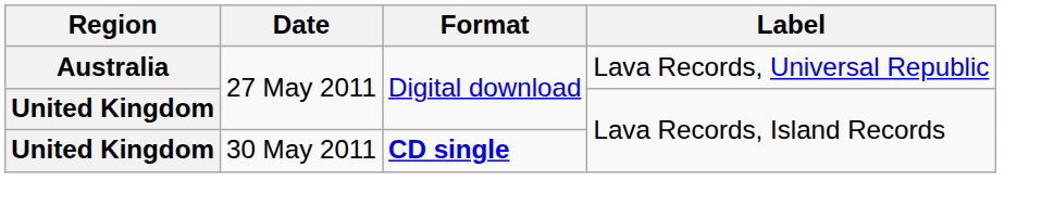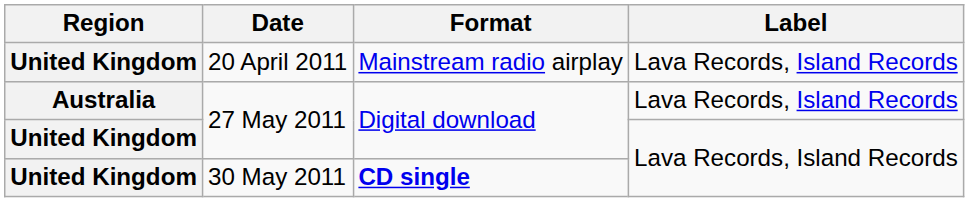+ row: United Kingdom | 20 April 2011 | Mainstream radio airplay | Lava Records, Island Records
Australia / 27 May 2011 | Label: Lava Records, Universal Republic -> Lava Records, Island Records
